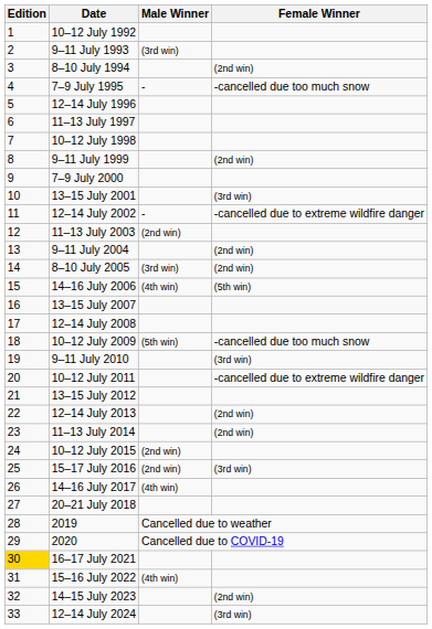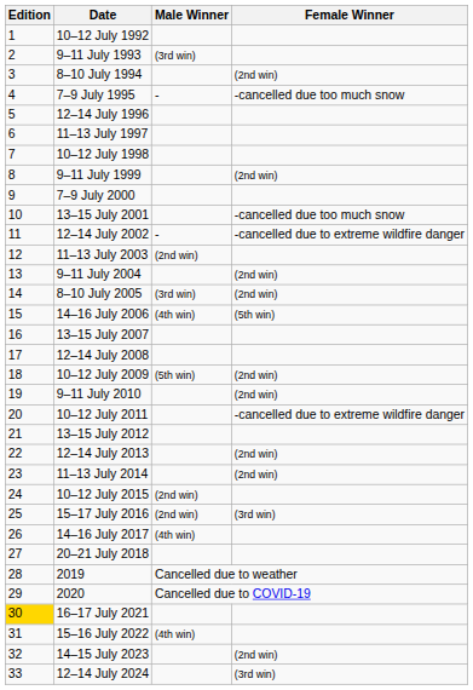13–15 July 2001 | Female Winner: (3rd win) -> -cancelled due too much snow
10–12 July 2009 | Female Winner: -cancelled due too much snow -> (2nd win)
9–11 July 2010 | Female Winner: (3rd win) -> (2nd win)
